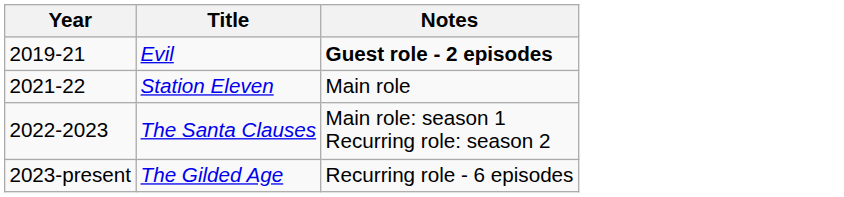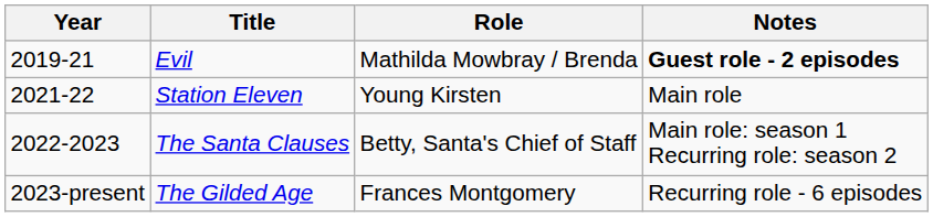+ column: Role | Mathilda Mowbray / Brenda | Young Kirsten | Betty, Santa's Chief of Staff | Frances Montgomery
